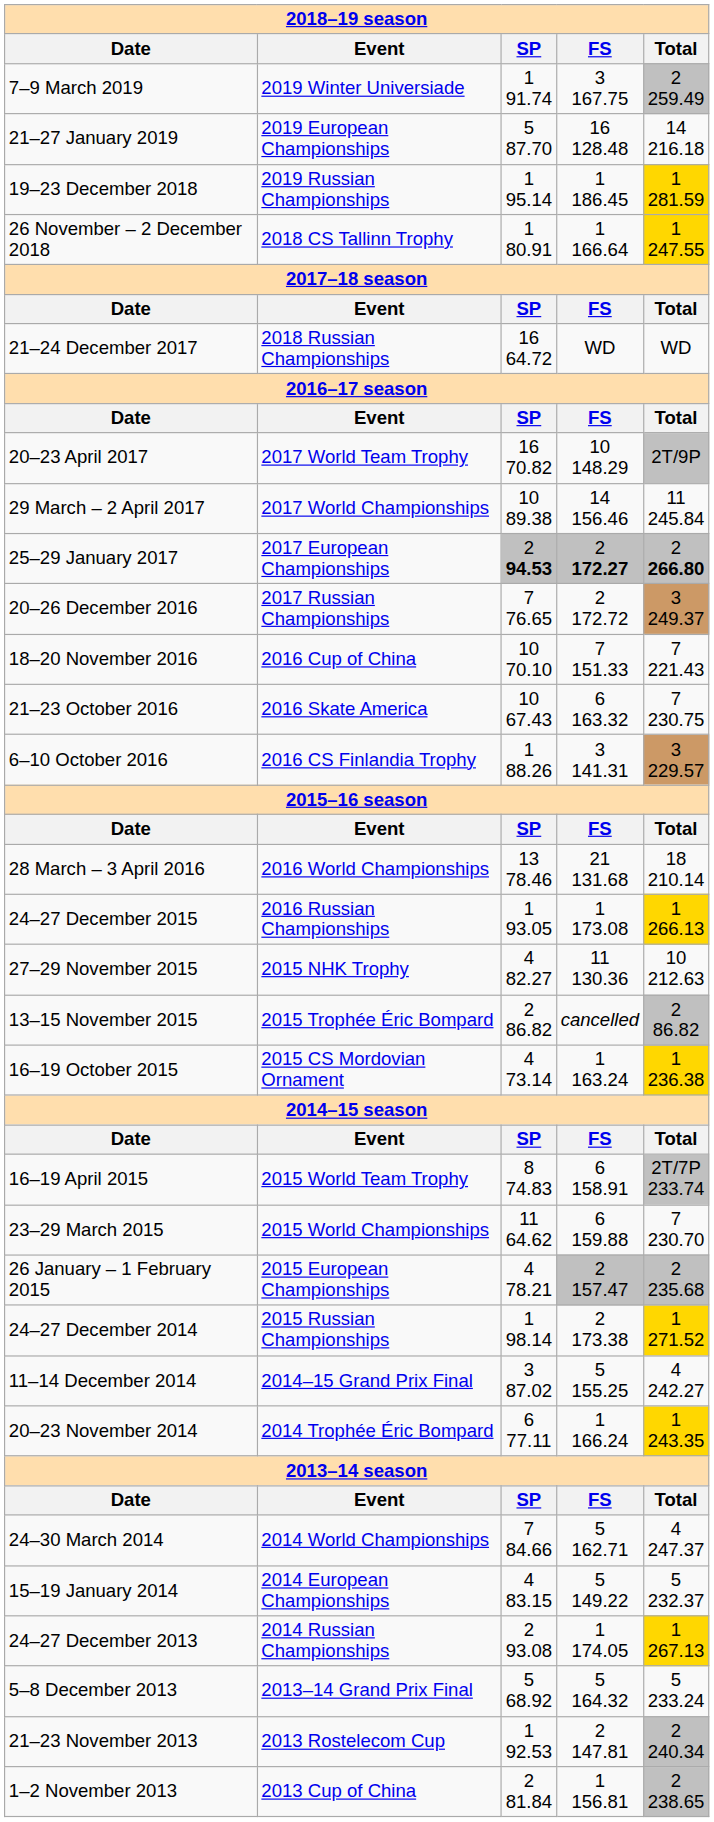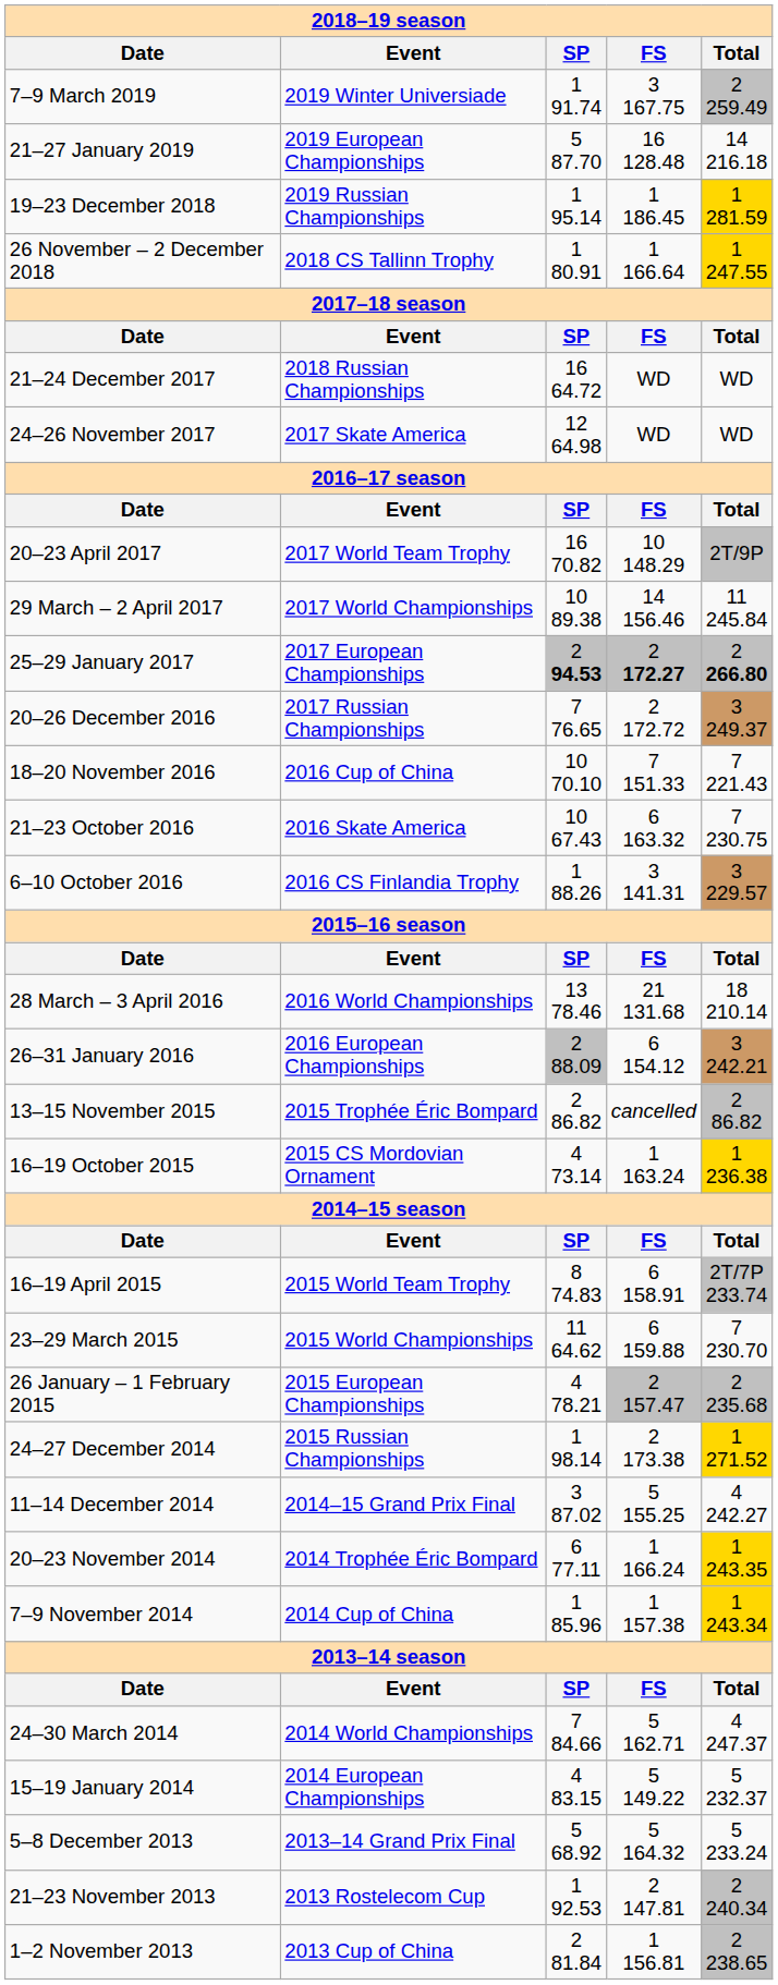+ row: 24–26 November 2017 | 2017 Skate America | 12 64.98 | WD | WD
+ row: 26–31 January 2016 | 2016 European Championships | 2 88.09 | 6 154.12 | 3 242.21
- row: 24–27 December 2015 | 2016 Russian Championships | 1 93.05 | 1 173.08 | 1 266.13
- row: 27–29 November 2015 | 2015 NHK Trophy | 4 82.27 | 11 130.36 | 10 212.63
+ row: 7–9 November 2014 | 2014 Cup of China | 1 85.96 | 1 157.38 | 1 243.34
- row: 24–27 December 2013 | 2014 Russian Championships | 2 93.08 | 1 174.05 | 1 267.13
